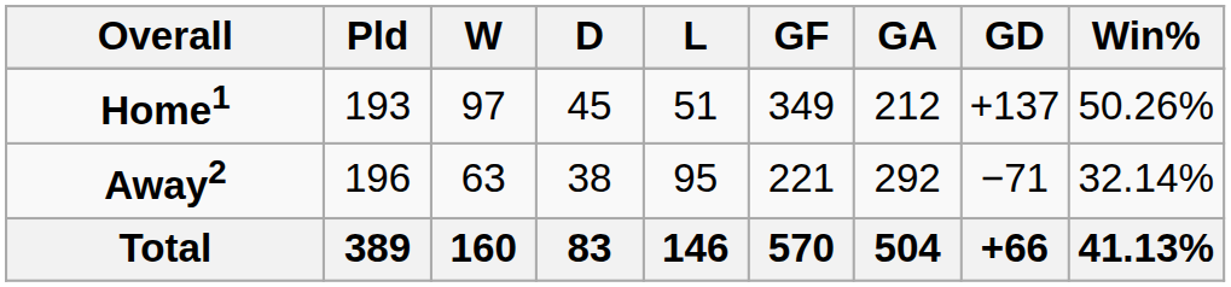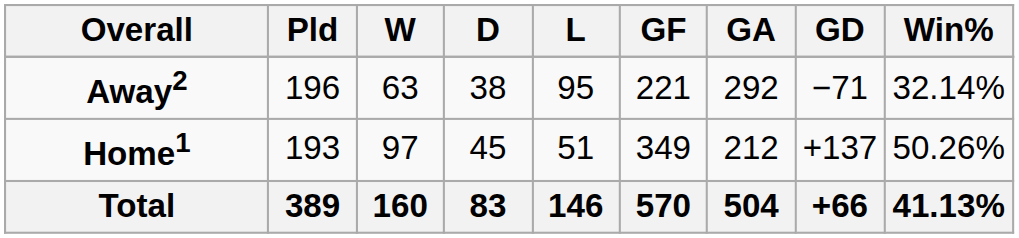rows swapped: Home1 <-> Away2
